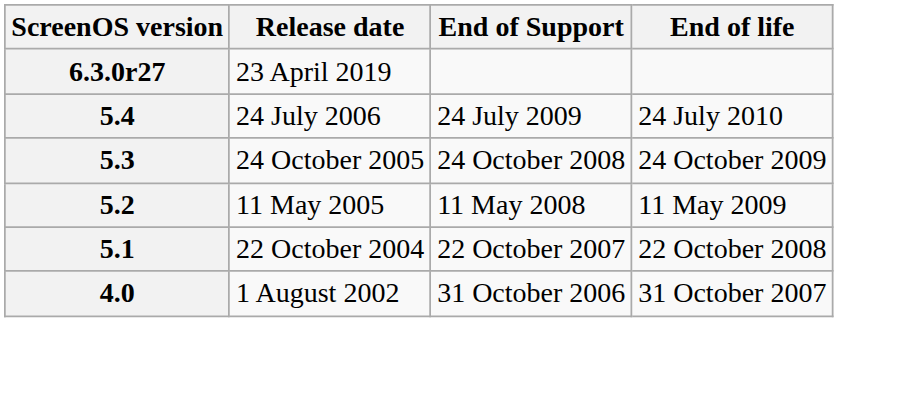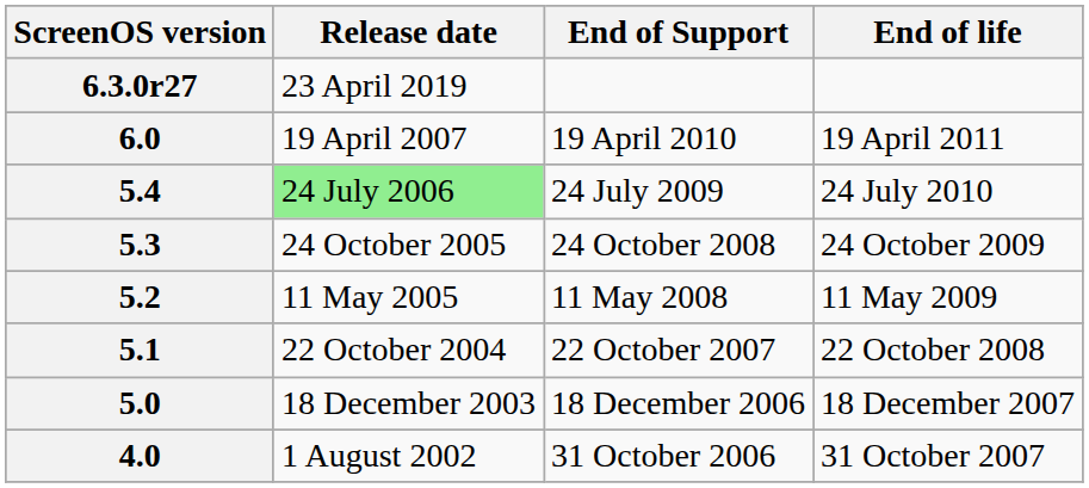+ row: 6.0 | 19 April 2007 | 19 April 2010 | 19 April 2011
5.4 | Release date: no background -> lightgreen background
+ row: 5.0 | 18 December 2003 | 18 December 2006 | 18 December 2007
